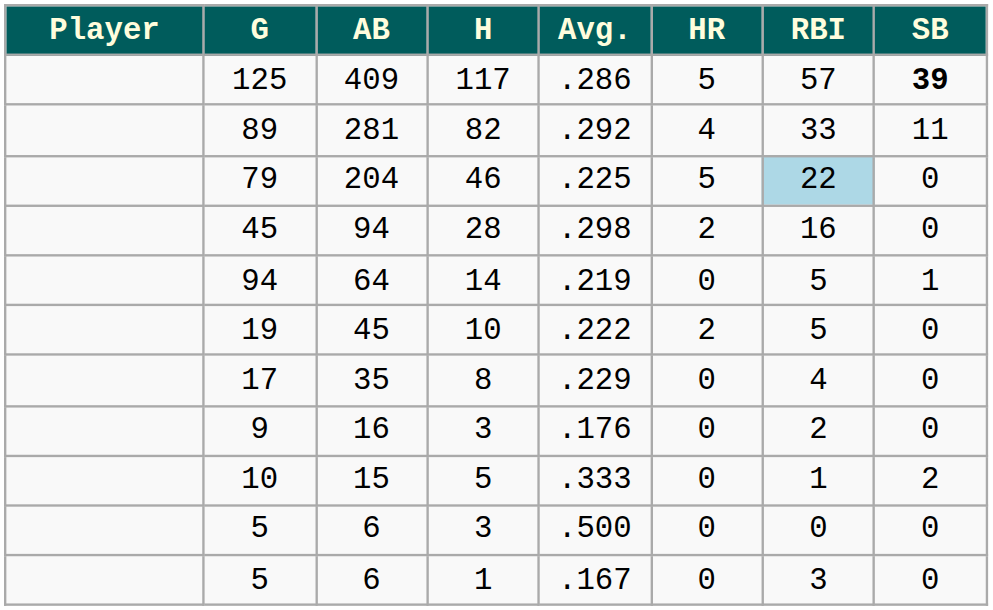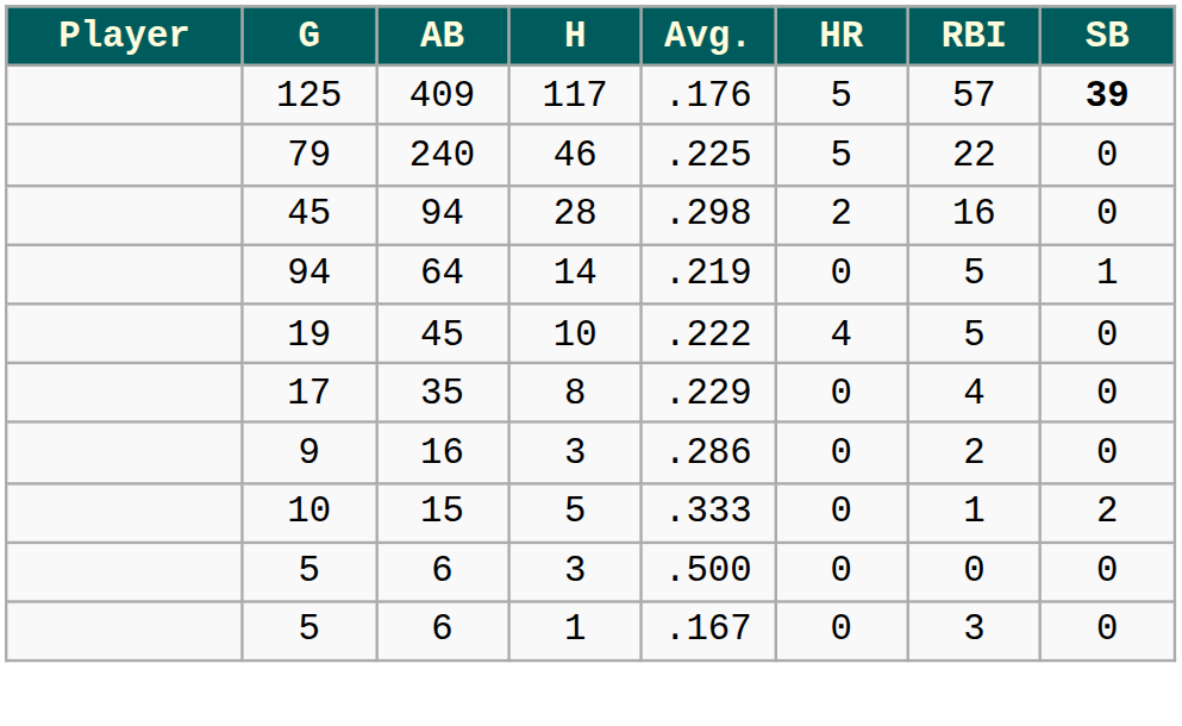125 | Avg.: .286 -> .176
- row: 89 | 281 | 82 | .292 | 4 | 33 | 11
79 | AB: 204 -> 240
79 | RBI: lightblue background -> no background
19 | HR: 2 -> 4
9 | Avg.: .176 -> .286
